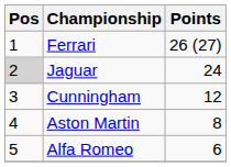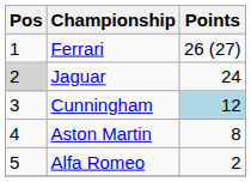Cunningham | Points: no background -> lightblue background
Alfa Romeo | Points: 6 -> 2
